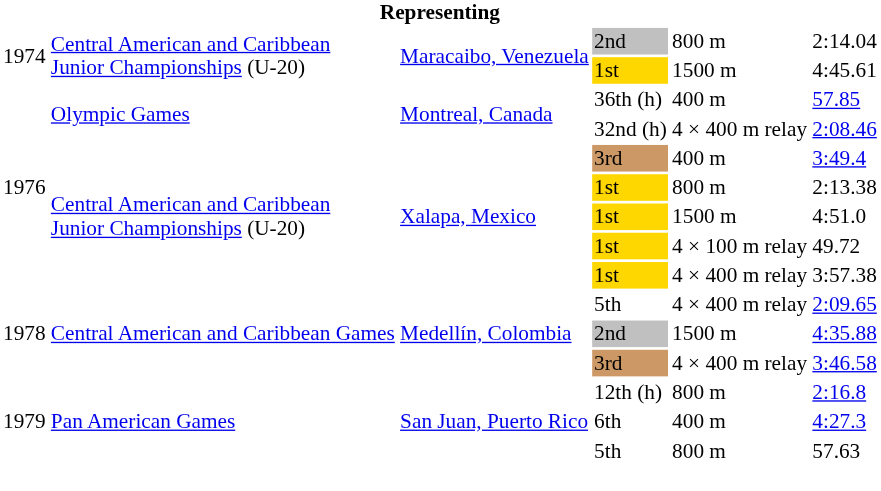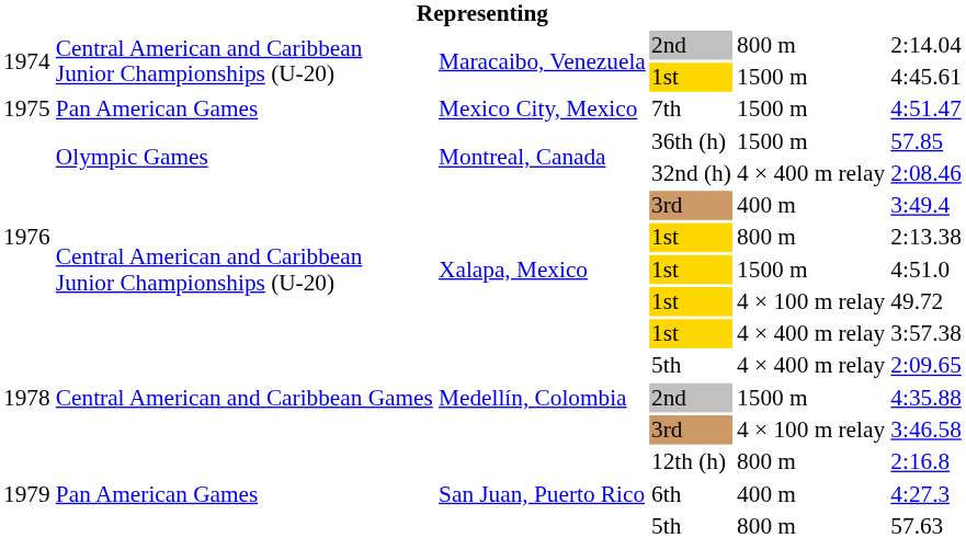+ row: 1975 | Pan American Games | Mexico City, Mexico | 7th | 1500 m | 4:51.47
36th (h) | column 5: 400 m -> 1500 m
Medellín, Colombia / 3rd | column 5: 4 × 400 m relay -> 4 × 100 m relay
